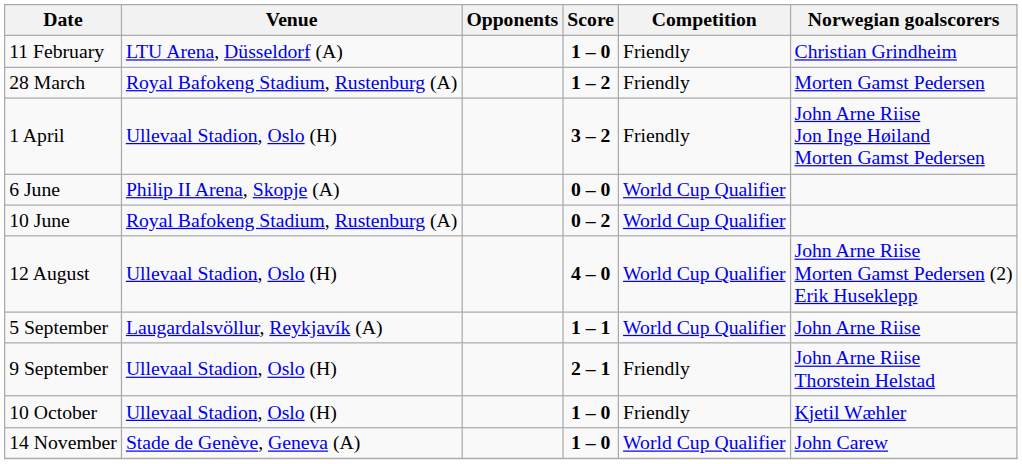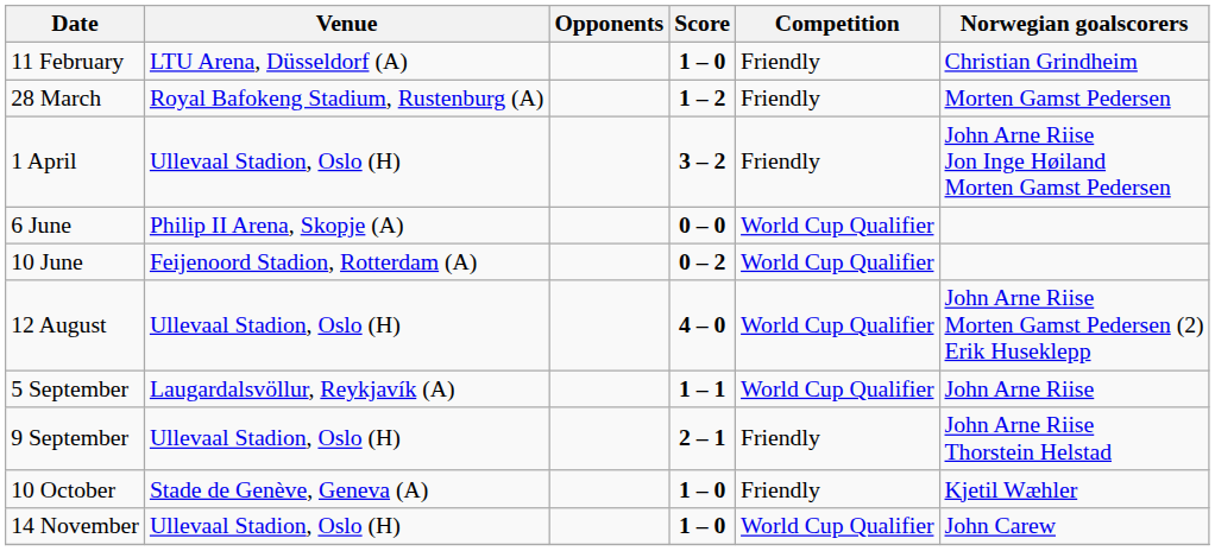10 June | Venue: Royal Bafokeng Stadium, Rustenburg (A) -> Feijenoord Stadion, Rotterdam (A)
10 October | Venue: Ullevaal Stadion, Oslo (H) -> Stade de Genève, Geneva (A)
14 November | Venue: Stade de Genève, Geneva (A) -> Ullevaal Stadion, Oslo (H)
